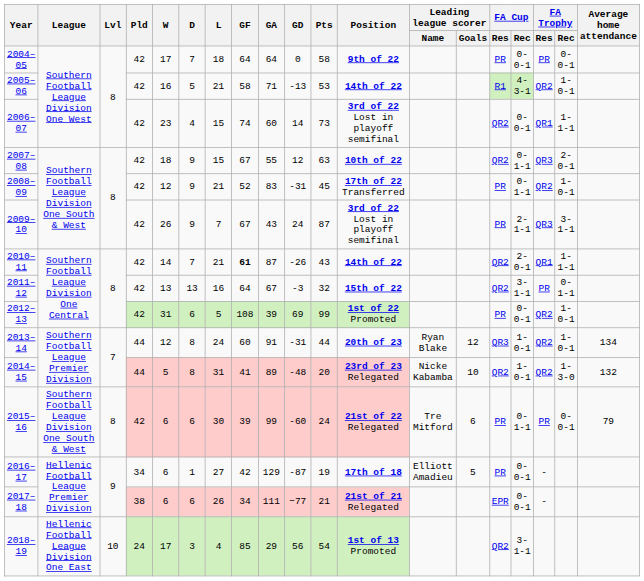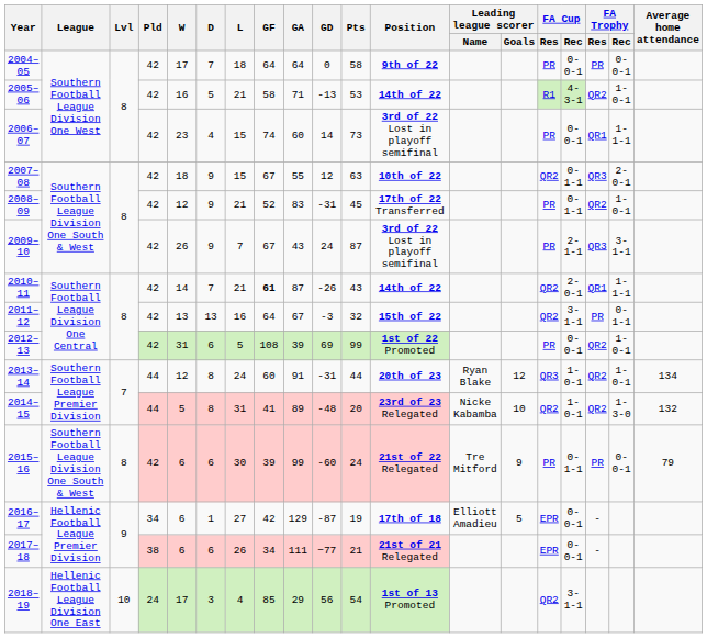2006–07 | FA Cup / Res: QR2 -> PR
2015–16 | Leading league scorer / Goals: 6 -> 9
2016–17 | FA Cup / Res: PR -> EPR
